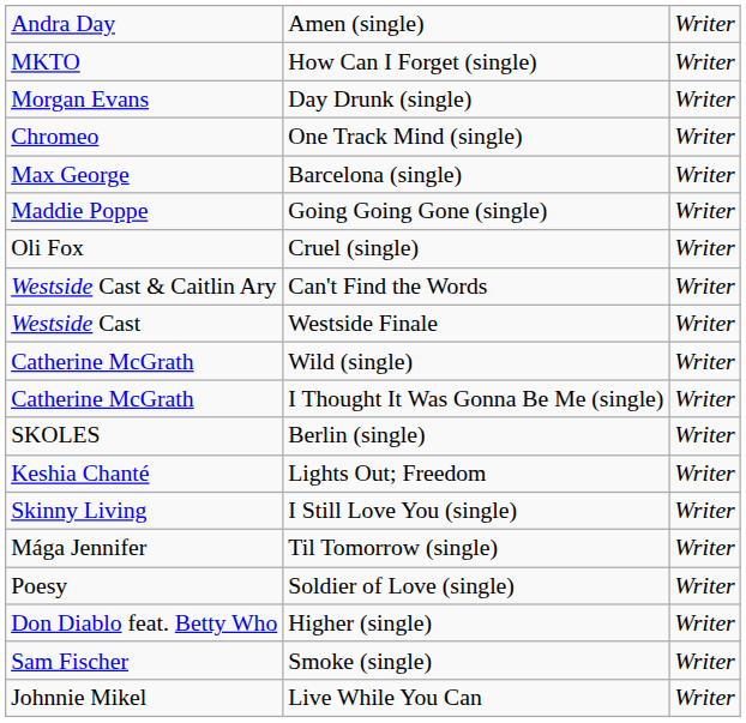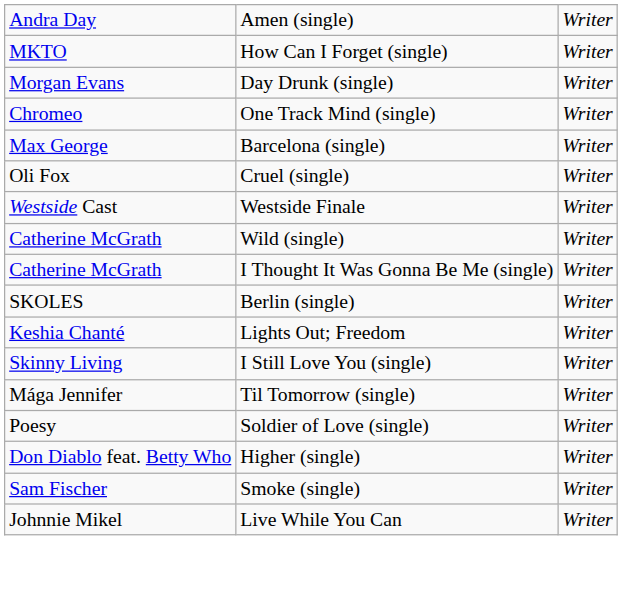- row: Maddie Poppe | Going Going Gone (single) | Writer
- row: Westside Cast & Caitlin Ary | Can't Find the Words | Writer
